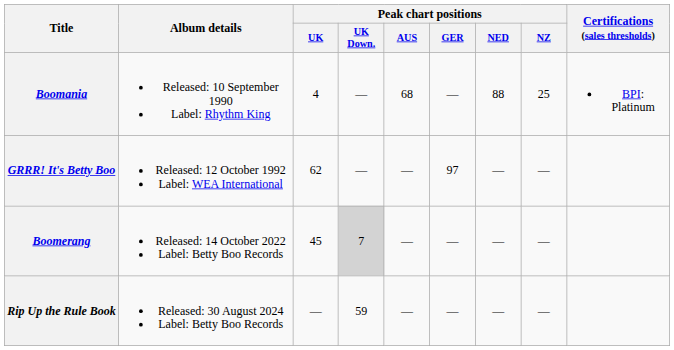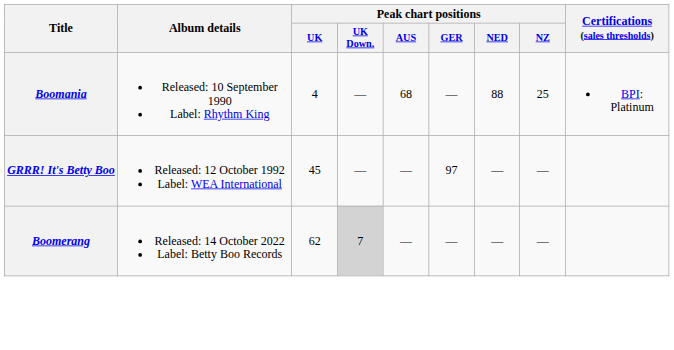GRRR! It's Betty Boo | Peak chart positions / UK: 62 -> 45
Boomerang | Peak chart positions / UK: 45 -> 62
- row: Rip Up the Rule Book | Released: 30 August 2024 Label: Betty Boo Records | — | 59 | — | — | — | —
